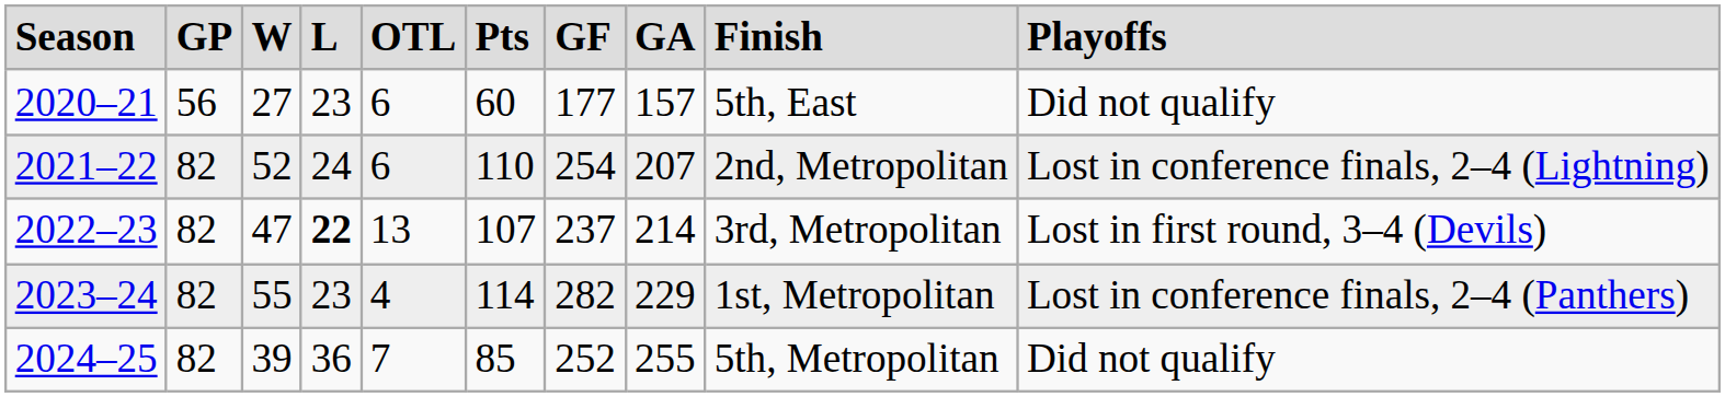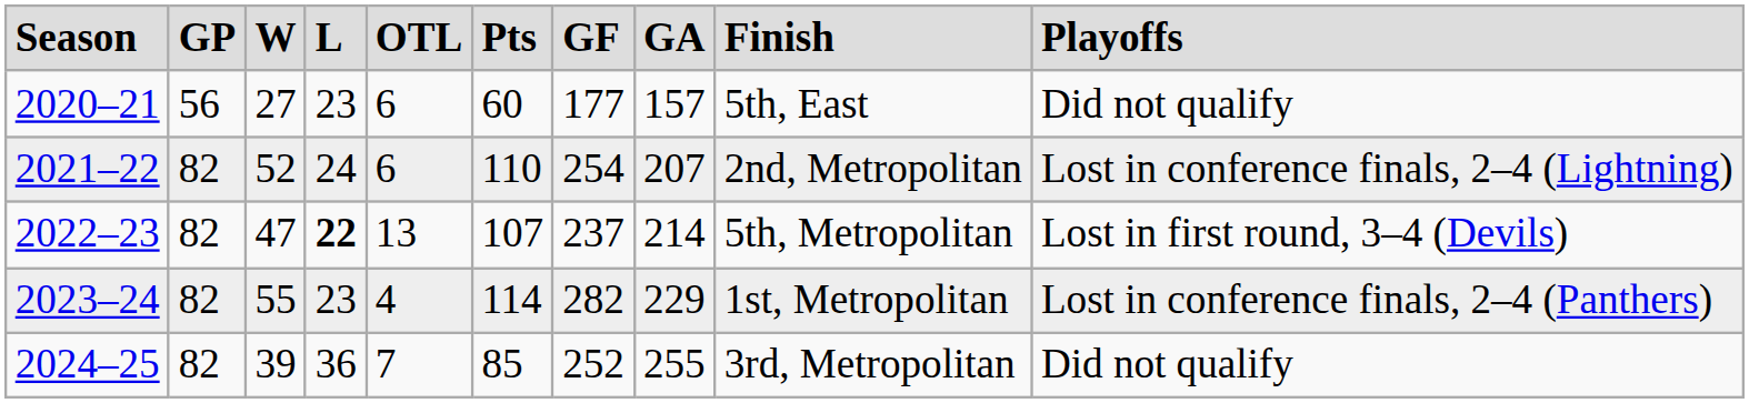2022–23 | column 9: 3rd, Metropolitan -> 5th, Metropolitan
2024–25 | column 9: 5th, Metropolitan -> 3rd, Metropolitan
